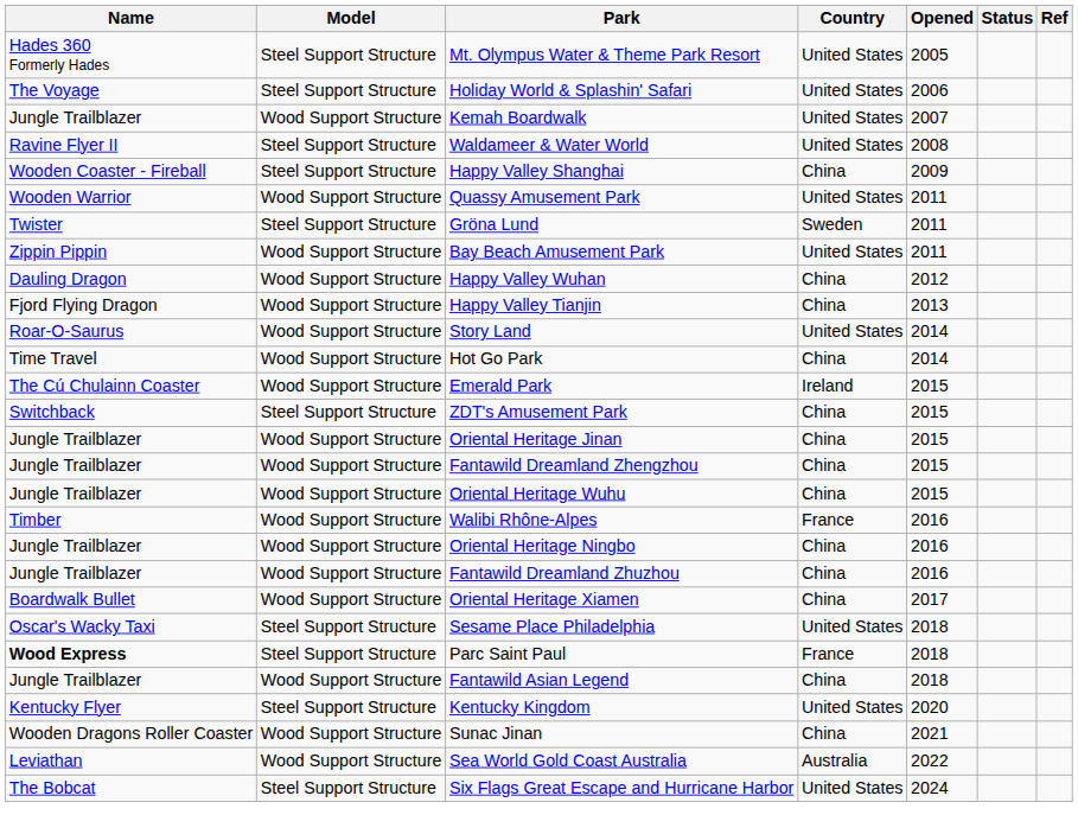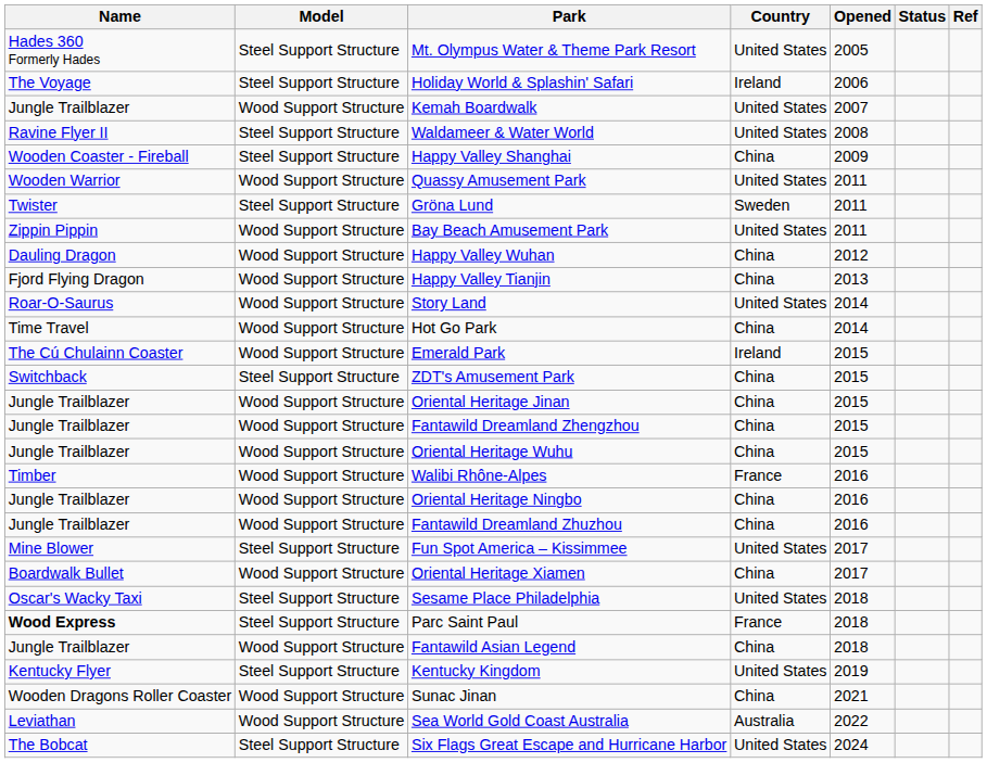Holiday World & Splashin' Safari | Country: United States -> Ireland
+ row: Mine Blower | Steel Support Structure | Fun Spot America – Kissimmee | United States | 2017
Kentucky Kingdom | Opened: 2020 -> 2019
